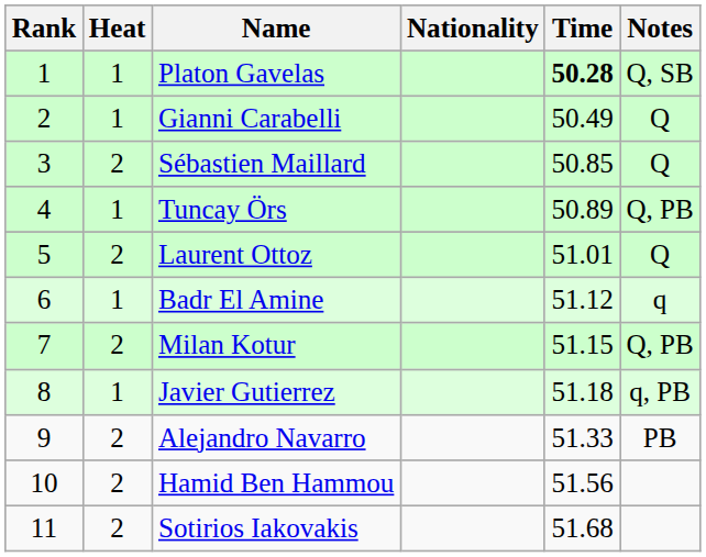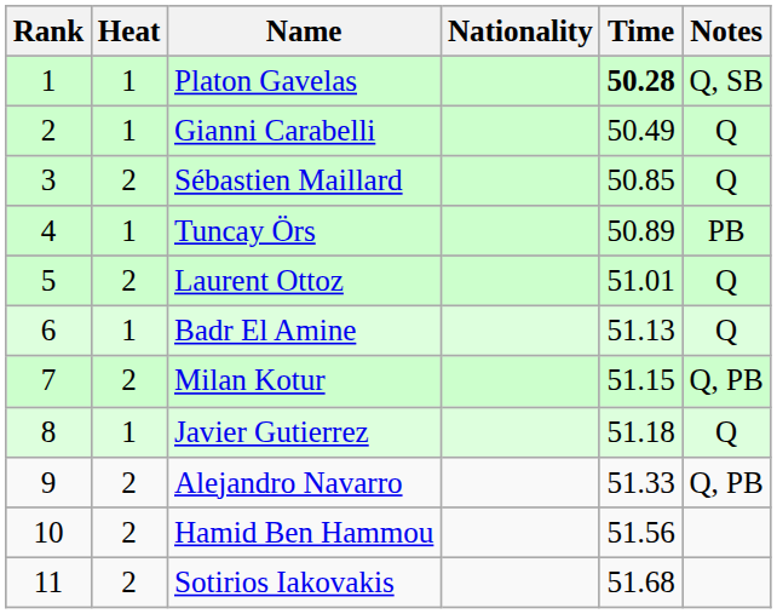Tuncay Örs | Notes: Q, PB -> PB
Badr El Amine | Time: 51.12 -> 51.13
Badr El Amine | Notes: q -> Q
Javier Gutierrez | Notes: q, PB -> Q
Alejandro Navarro | Notes: PB -> Q, PB
